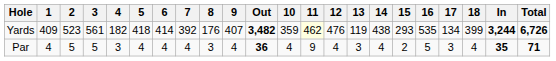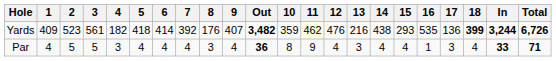Yards | 13: 119 -> 216
Yards | 17: 134 -> 136
Yards | 18: normal -> bold
Par | 10: 4 -> 8
Par | 15: 2 -> 4
Par | 16: 5 -> 1
Par | In: 35 -> 33
